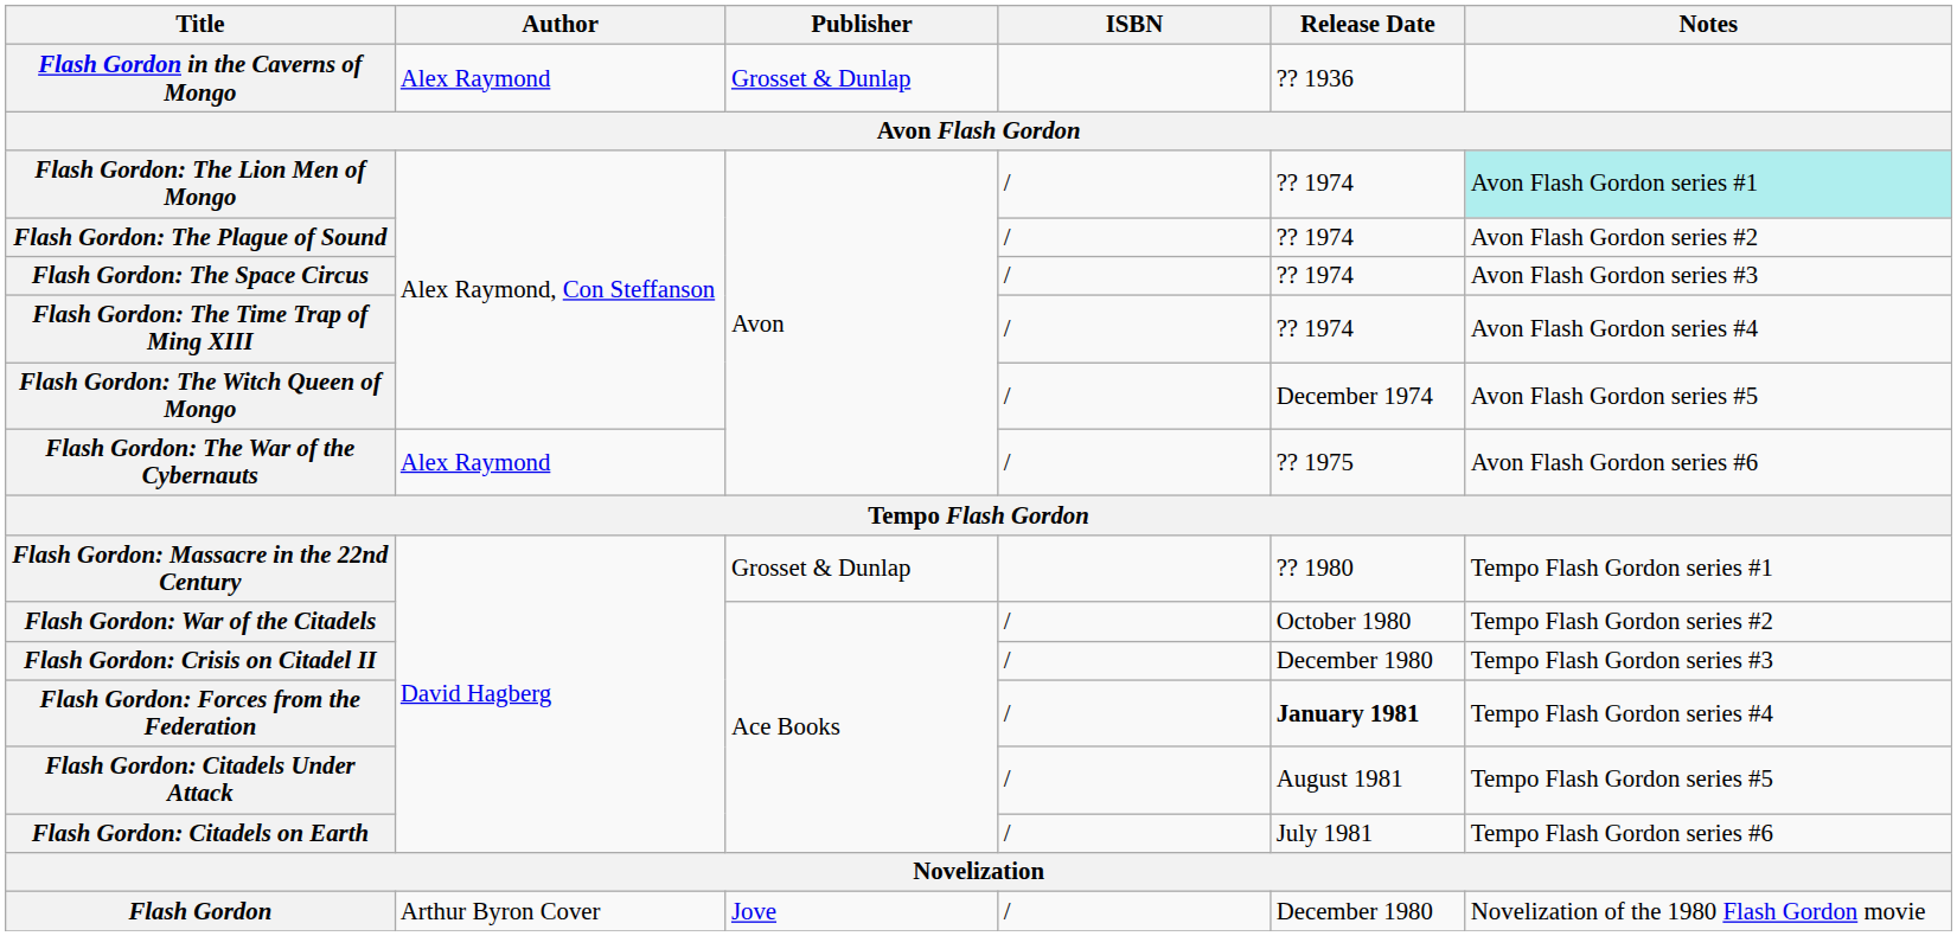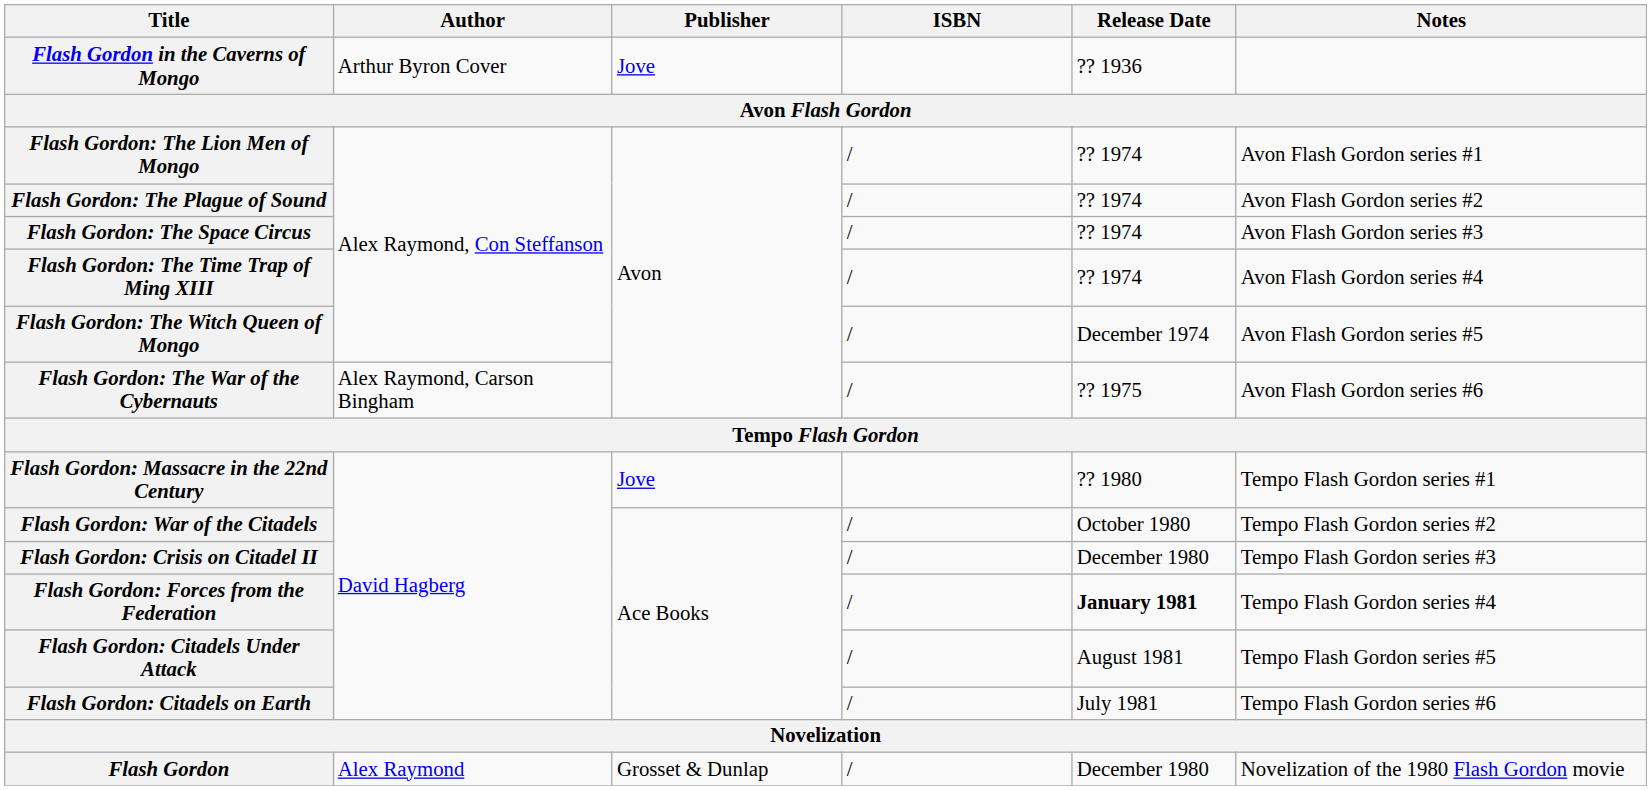Flash Gordon in the Caverns of Mongo | Author: Alex Raymond -> Arthur Byron Cover
Flash Gordon in the Caverns of Mongo | Publisher: Grosset & Dunlap -> Jove
Flash Gordon: The Lion Men of Mongo | Notes: paleturquoise background -> no background
Flash Gordon: The War of the Cybernauts | Author: Alex Raymond -> Alex Raymond, Carson Bingham
Flash Gordon: Massacre in the 22nd Century | Publisher: Grosset & Dunlap -> Jove
Flash Gordon | Author: Arthur Byron Cover -> Alex Raymond
Flash Gordon | Publisher: Jove -> Grosset & Dunlap
